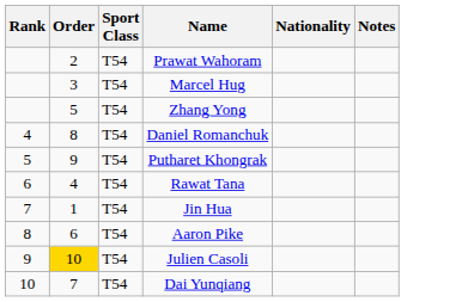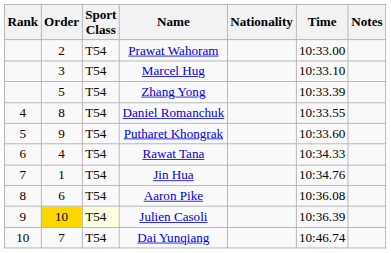+ column: Time | 10:33.00 | 10:33.10 | 10:33.39 | 10:33.55 | 10:33.60 | 10:34.33 | 10:34.76 | 10:36.08 | 10:36.39 | 10:46.74
Julien Casoli | Sport Class: no background -> lightyellow background
